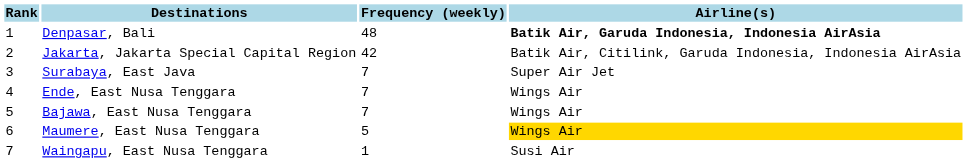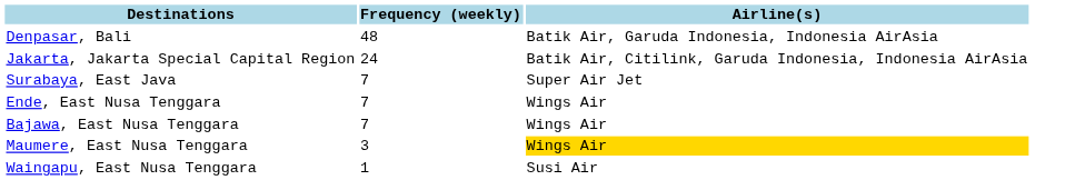- column: Rank | 1 | 2 | 3 | 4 | 5 | 6 | 7
Denpasar, Bali | Airline(s): bold -> normal
Jakarta, Jakarta Special Capital Region | Frequency (weekly): 42 -> 24
Maumere, East Nusa Tenggara | Frequency (weekly): 5 -> 3
